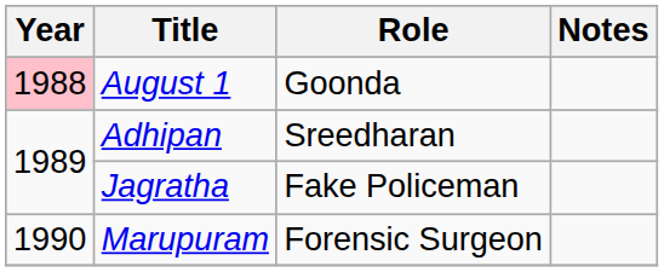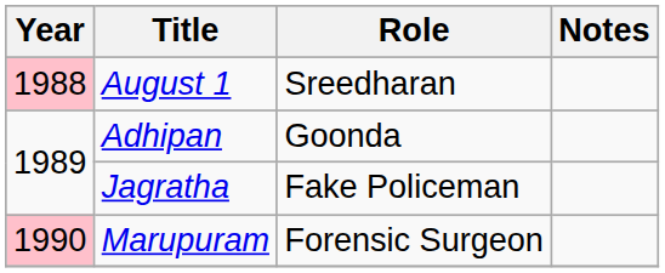August 1 | Role: Goonda -> Sreedharan
Adhipan | Role: Sreedharan -> Goonda
Marupuram | Year: no background -> pink background
